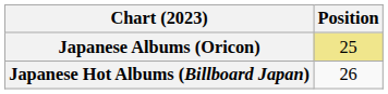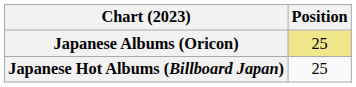Japanese Hot Albums (Billboard Japan) | Position: 26 -> 25
